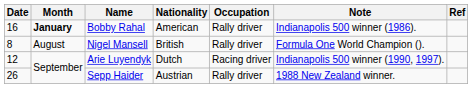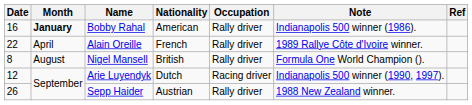+ row: 22 | April | Alain Oreille | French | Rally driver | 1989 Rallye Côte d'Ivoire winner.
